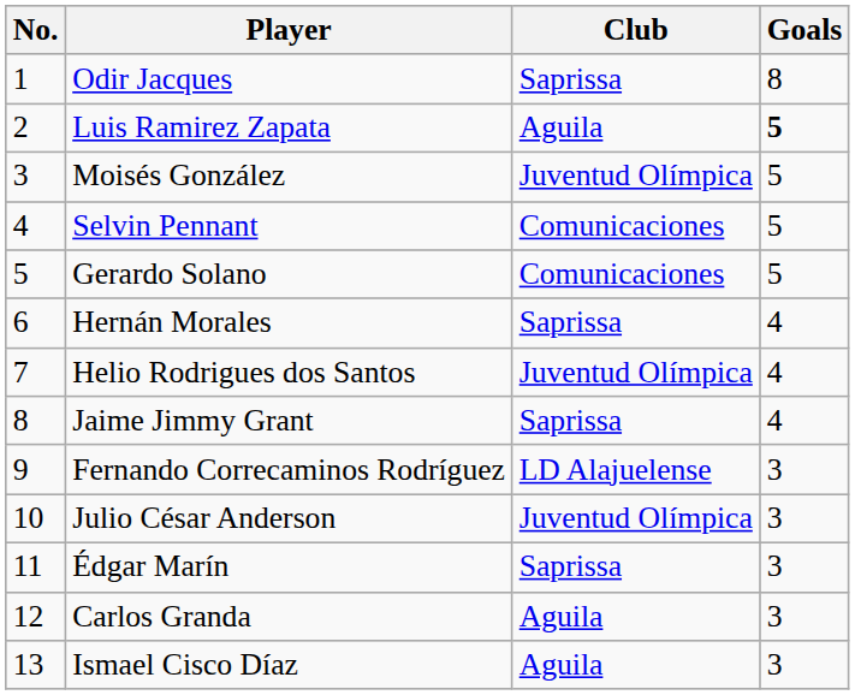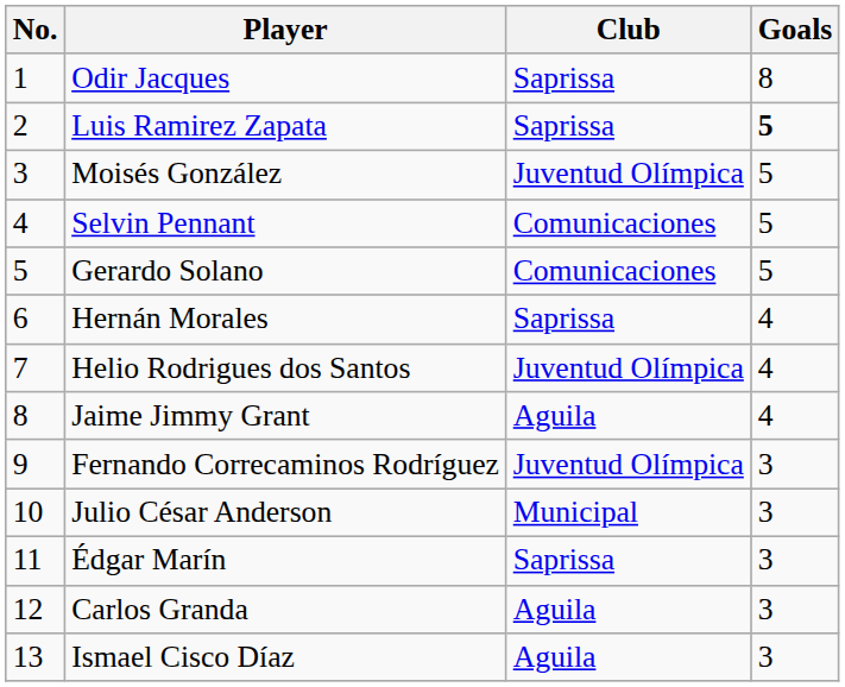Luis Ramirez Zapata | Club: Aguila -> Saprissa
Jaime Jimmy Grant | Club: Saprissa -> Aguila
Fernando Correcaminos Rodríguez | Club: LD Alajuelense -> Juventud Olímpica
Julio César Anderson | Club: Juventud Olímpica -> Municipal
